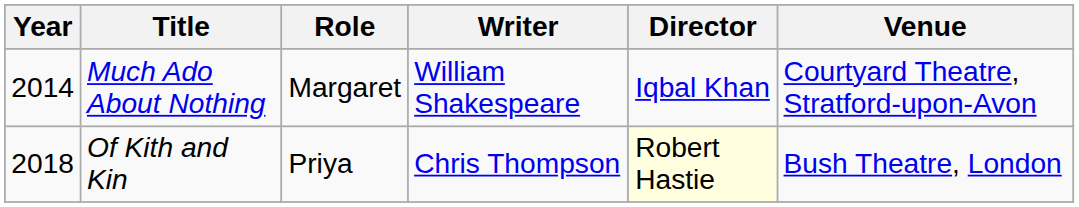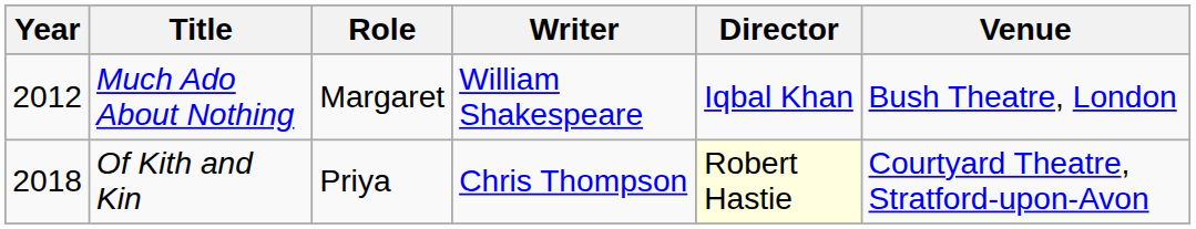Much Ado About Nothing | Year: 2014 -> 2012
Much Ado About Nothing | Venue: Courtyard Theatre, Stratford-upon-Avon -> Bush Theatre, London
Of Kith and Kin | Venue: Bush Theatre, London -> Courtyard Theatre, Stratford-upon-Avon
